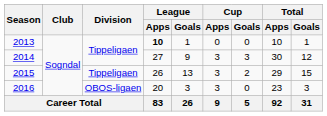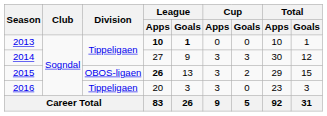2013 | League / Goals: normal -> bold
2015 | Division: Tippeligaen -> OBOS-ligaen
2015 | League / Apps: normal -> bold
2016 | Division: OBOS-ligaen -> Tippeligaen
